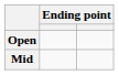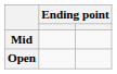rows swapped: Mid <-> Open
